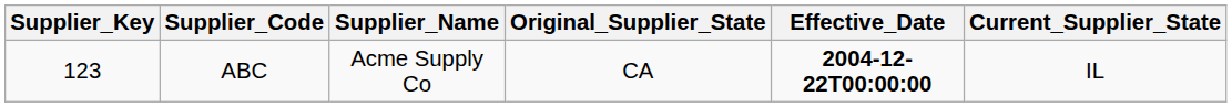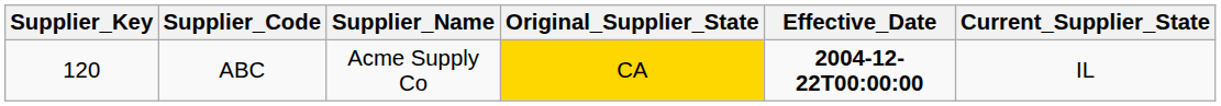ABC | Supplier_Key: 123 -> 120
ABC | Original_Supplier_State: no background -> gold background
